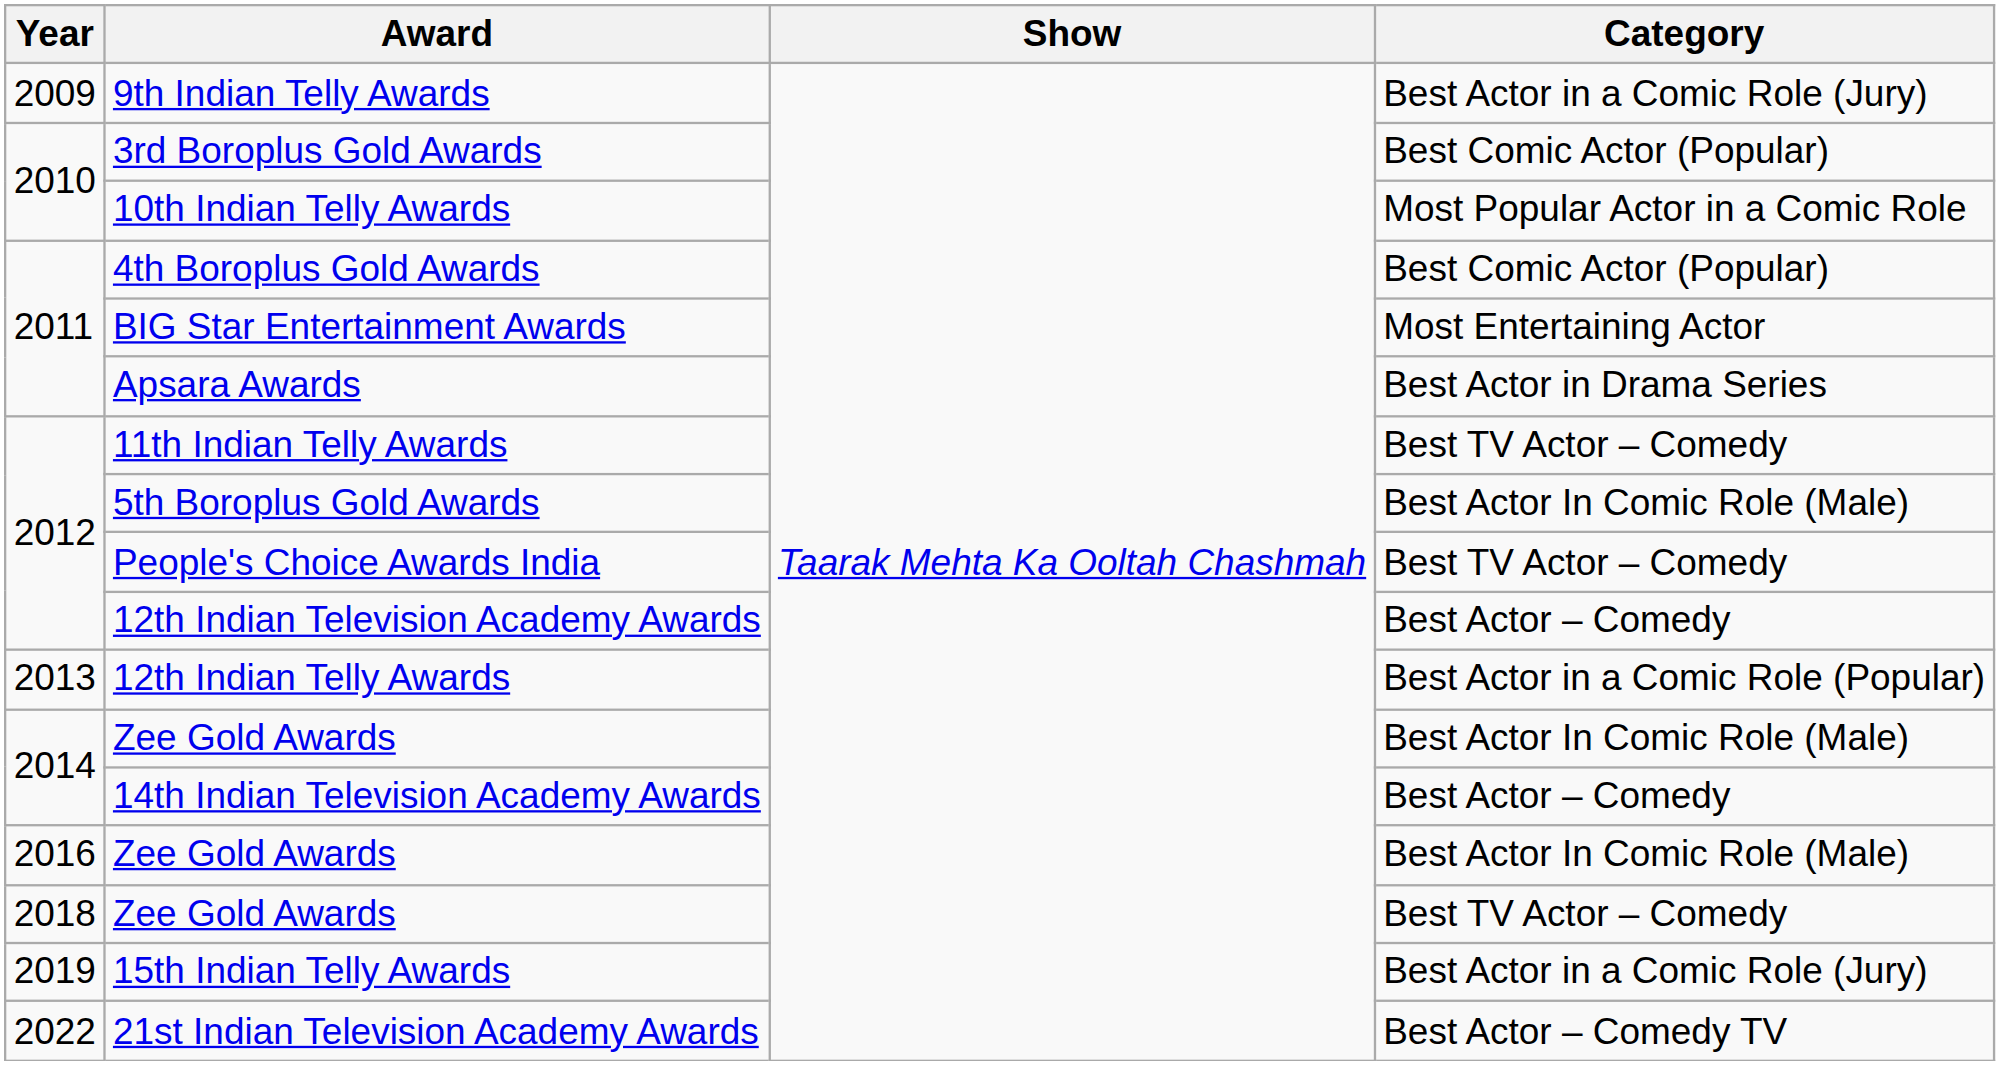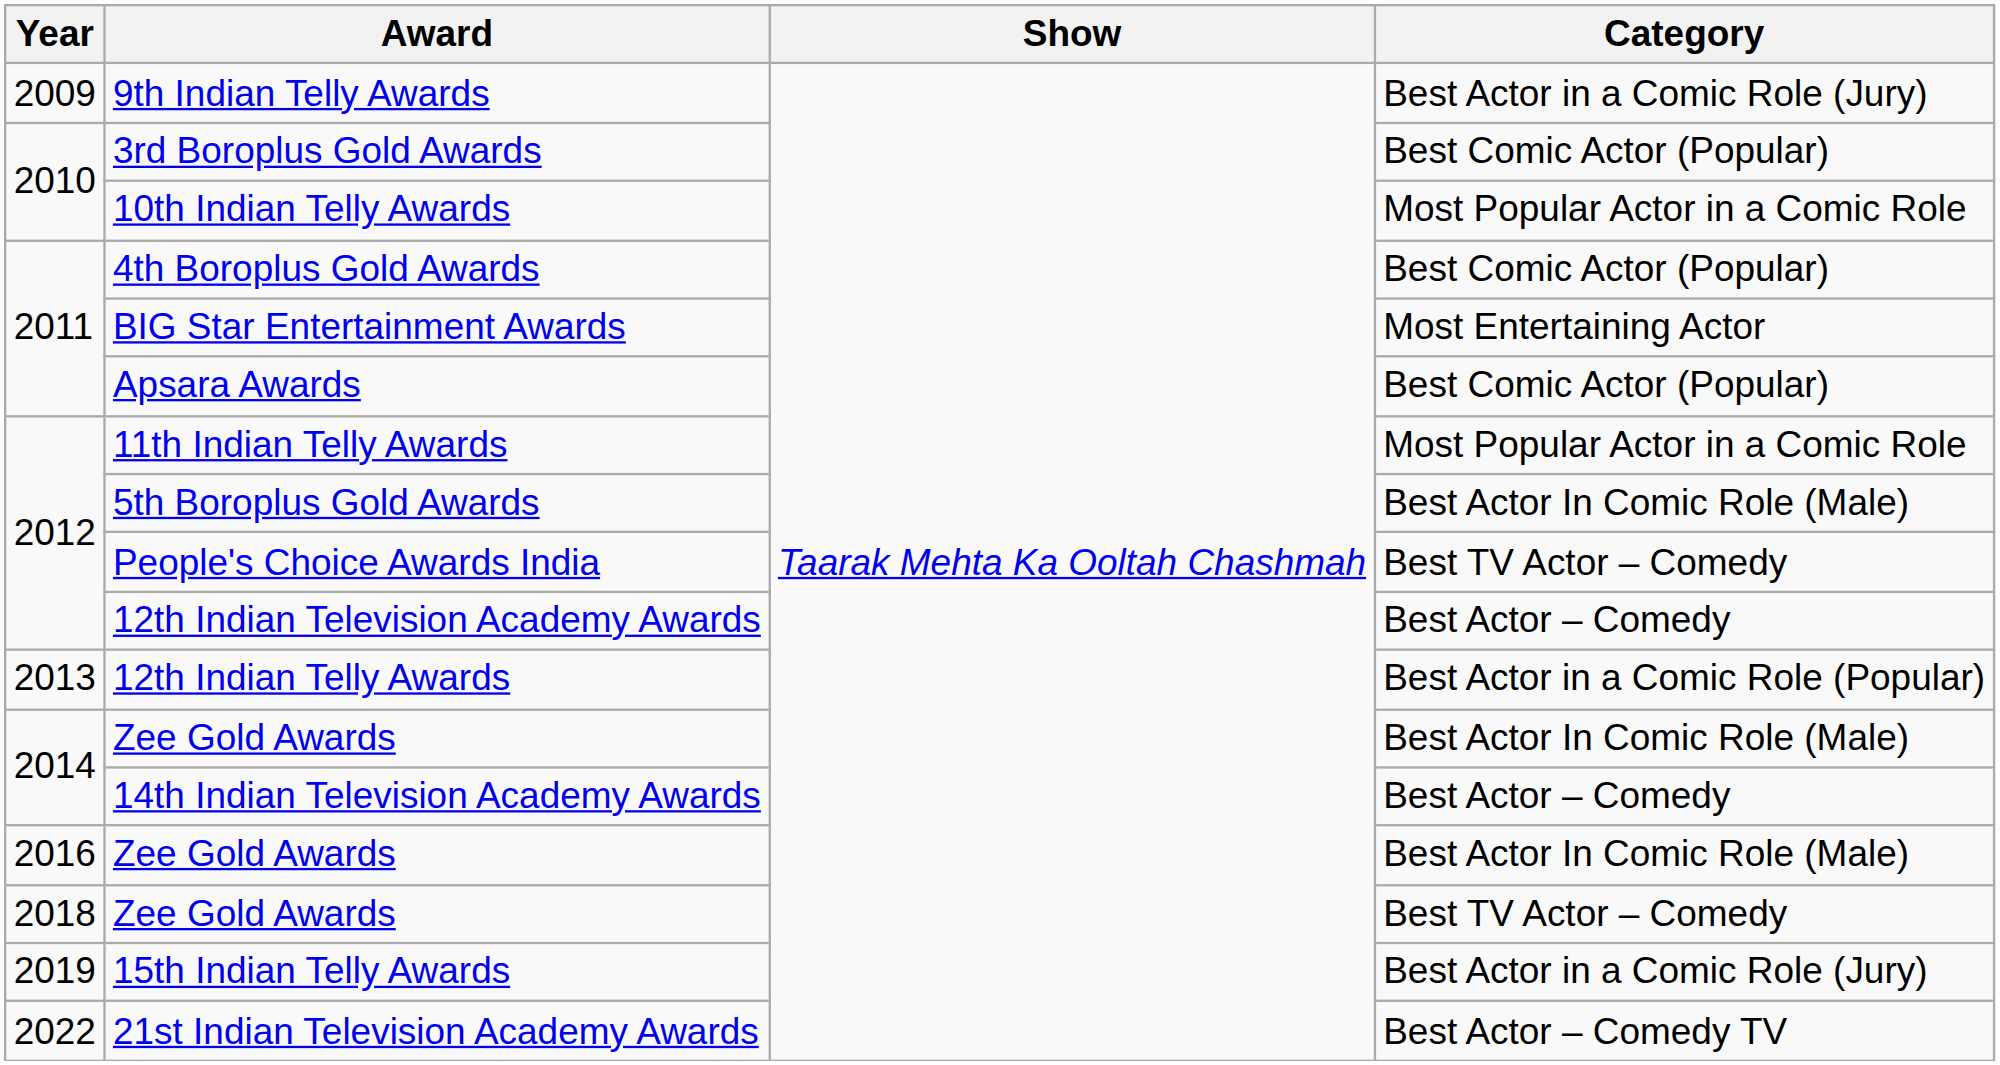Apsara Awards | Category: Best Actor in Drama Series -> Best Comic Actor (Popular)
11th Indian Telly Awards | Category: Best TV Actor – Comedy -> Most Popular Actor in a Comic Role
